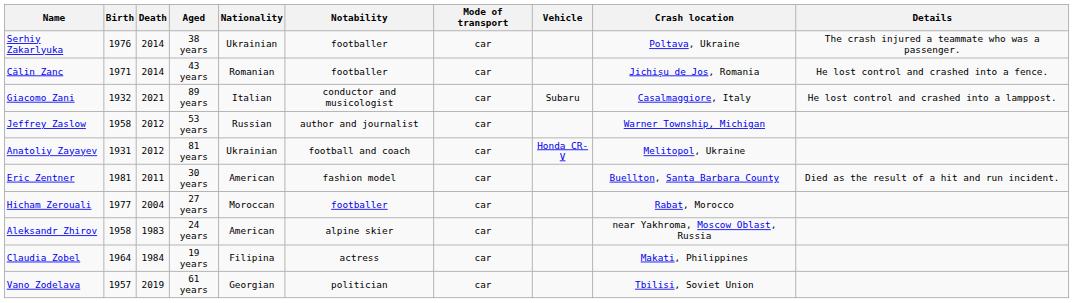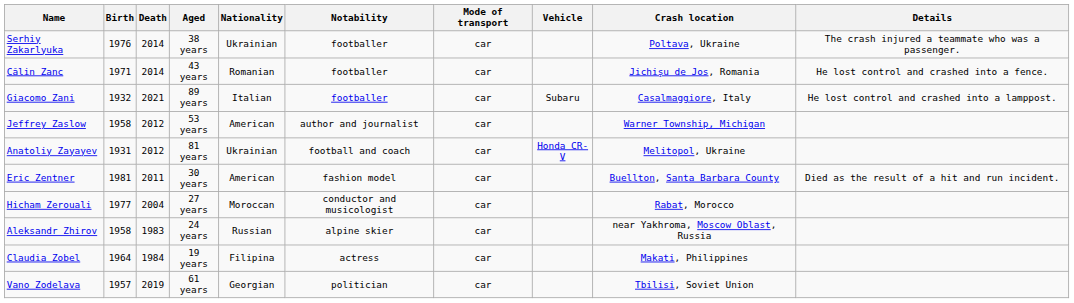Giacomo Zani | Notability: conductor and musicologist -> footballer
Jeffrey Zaslow | Nationality: Russian -> American
Hicham Zerouali | Notability: footballer -> conductor and musicologist
Aleksandr Zhirov | Nationality: American -> Russian
